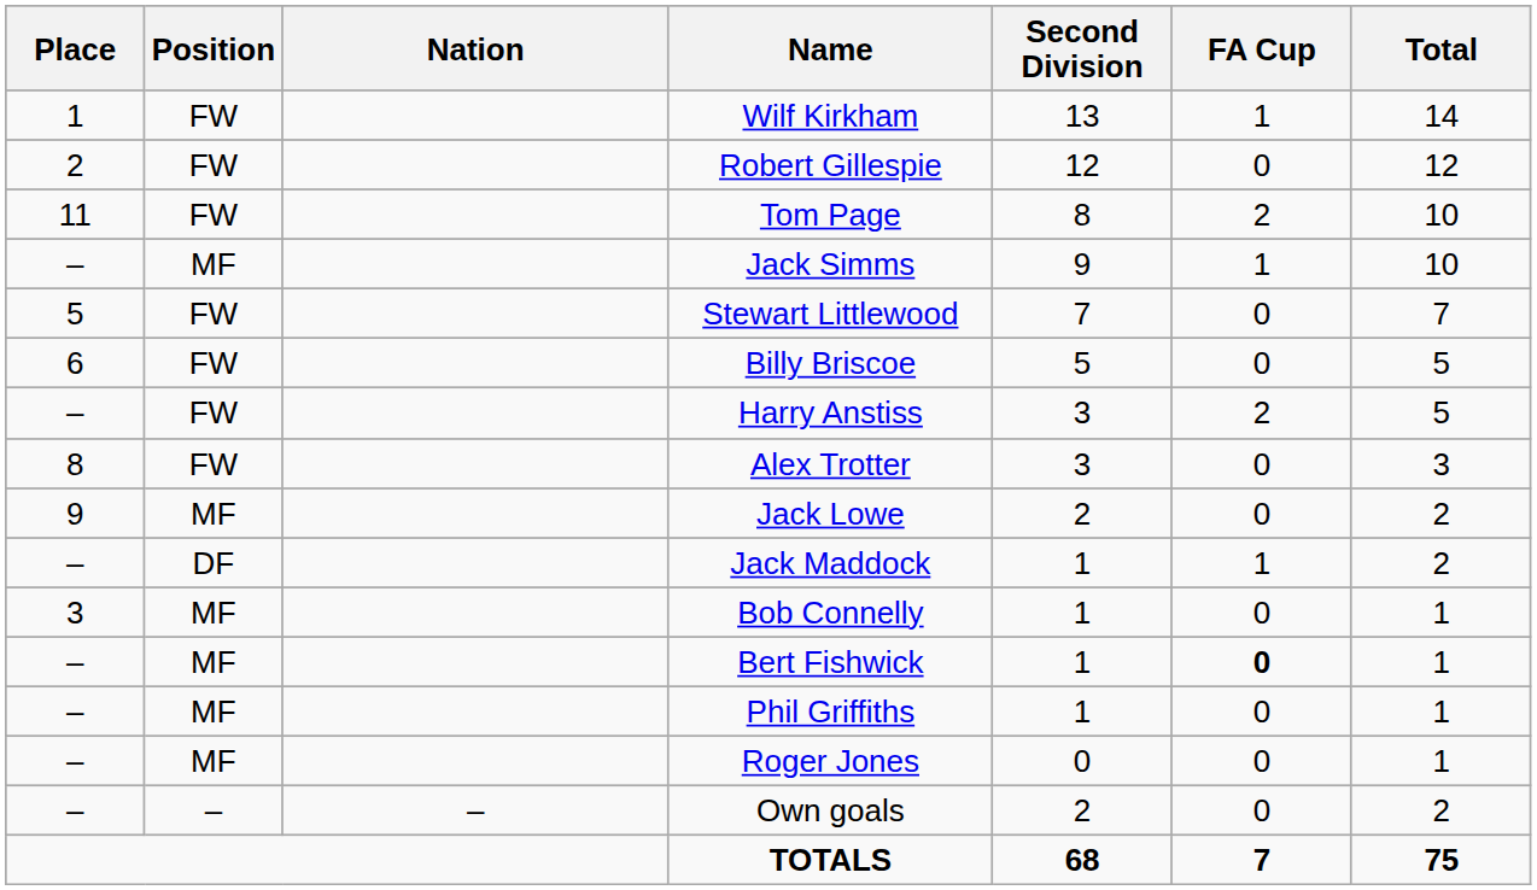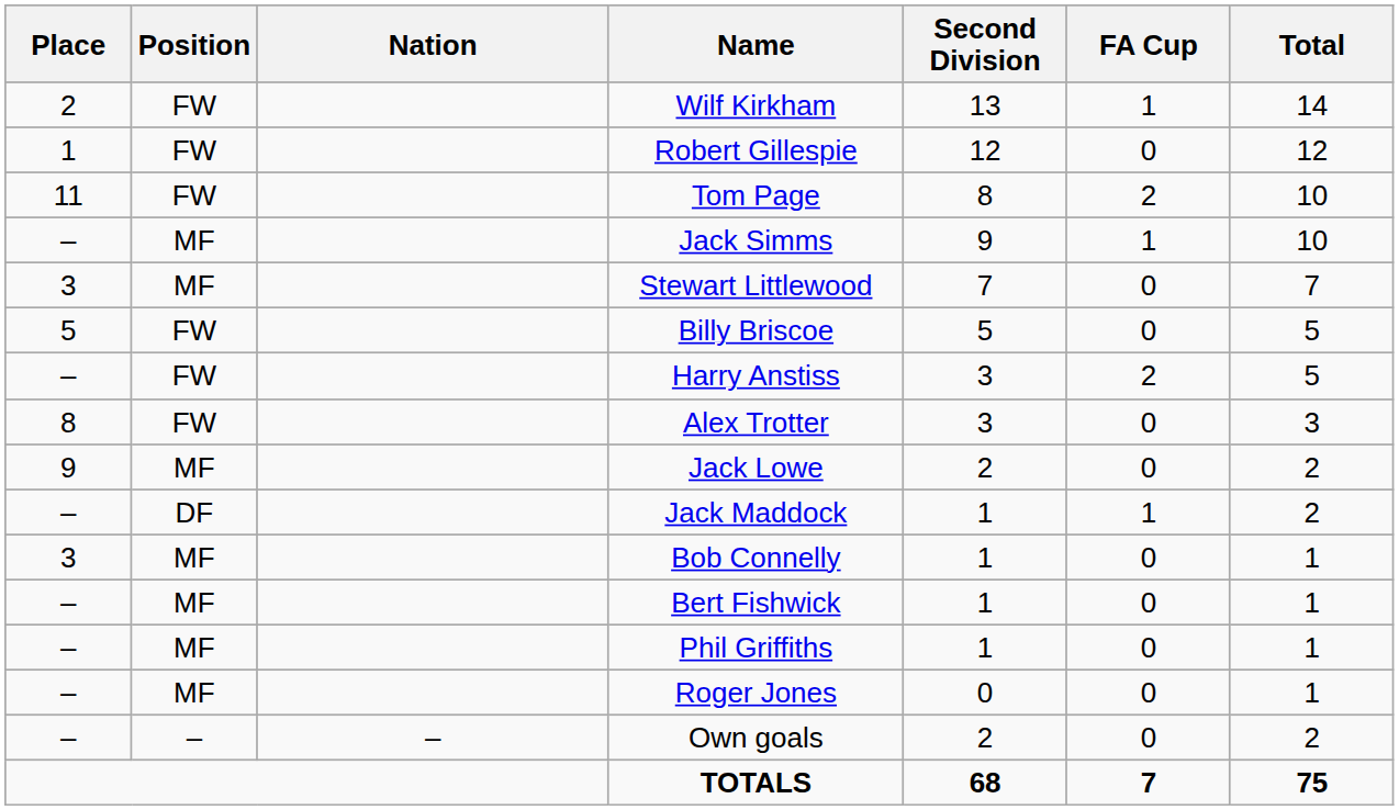Wilf Kirkham | Place: 1 -> 2
Robert Gillespie | Place: 2 -> 1
Stewart Littlewood | Place: 5 -> 3
Stewart Littlewood | Position: FW -> MF
Billy Briscoe | Place: 6 -> 5
Bert Fishwick | FA Cup: bold -> normal
